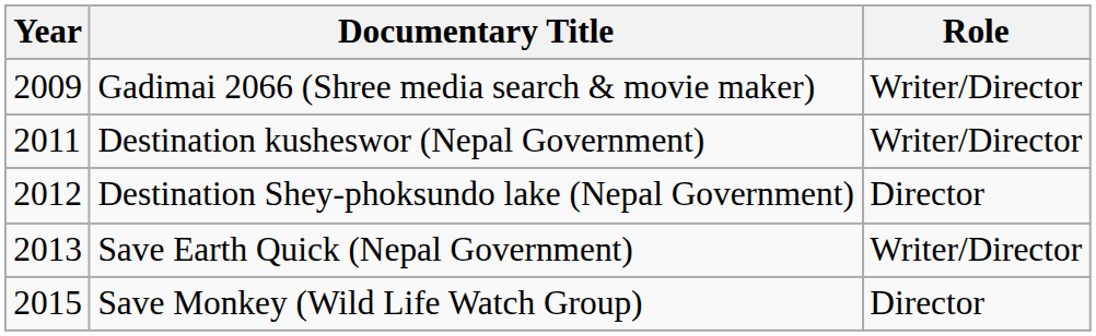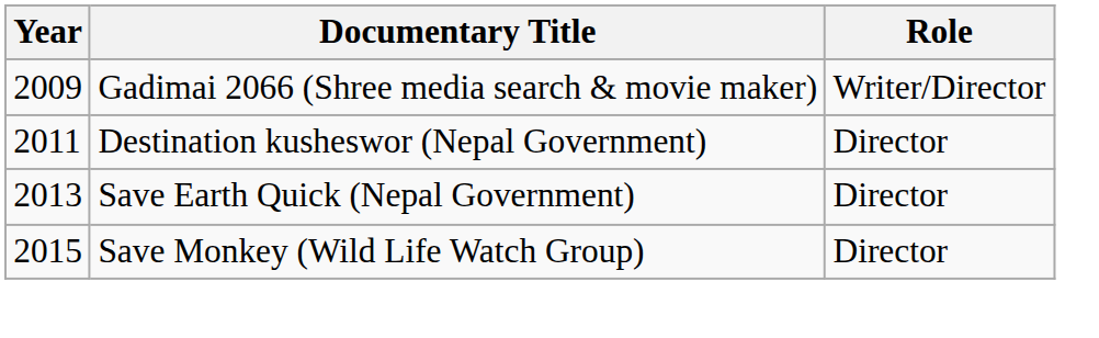Destination kusheswor (Nepal Government) | Role: Writer/Director -> Director
- row: 2012 | Destination Shey-phoksundo lake (Nepal Government) | Director
Save Earth Quick (Nepal Government) | Role: Writer/Director -> Director
